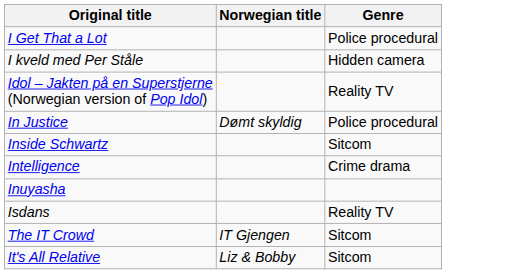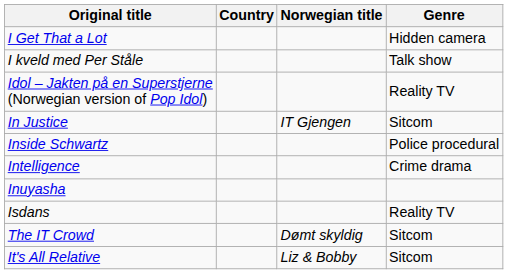+ column: Country
I Get That a Lot | Genre: Police procedural -> Hidden camera
I kveld med Per Ståle | Genre: Hidden camera -> Talk show
In Justice | Norwegian title: Dømt skyldig -> IT Gjengen
In Justice | Genre: Police procedural -> Sitcom
Inside Schwartz | Genre: Sitcom -> Police procedural
The IT Crowd | Norwegian title: IT Gjengen -> Dømt skyldig
